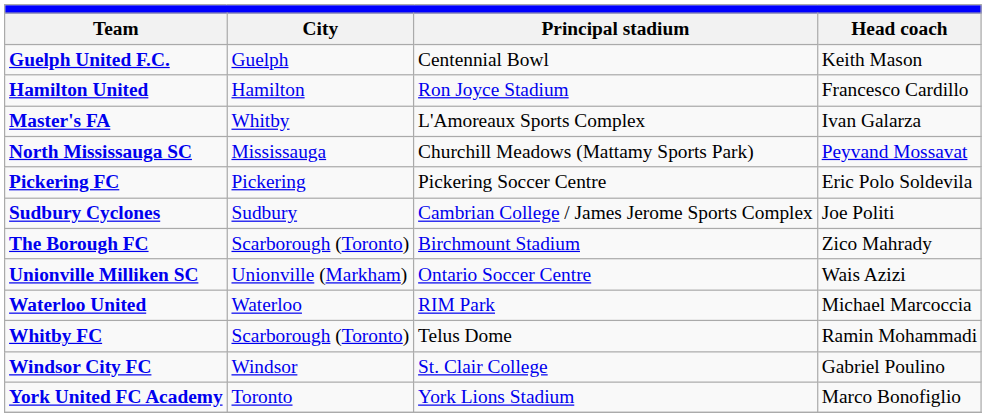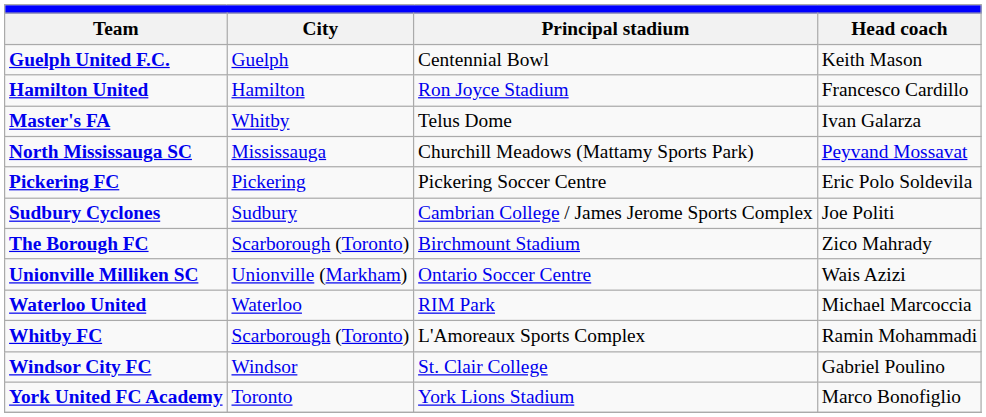Master's FA | Principal stadium: L'Amoreaux Sports Complex -> Telus Dome
Whitby FC | Principal stadium: Telus Dome -> L'Amoreaux Sports Complex
